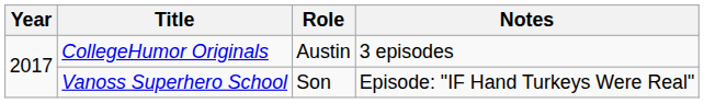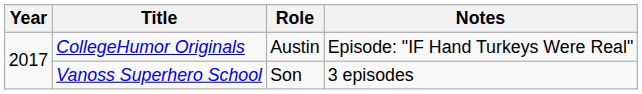CollegeHumor Originals | Notes: 3 episodes -> Episode: "IF Hand Turkeys Were Real"
Vanoss Superhero School | Notes: Episode: "IF Hand Turkeys Were Real" -> 3 episodes
